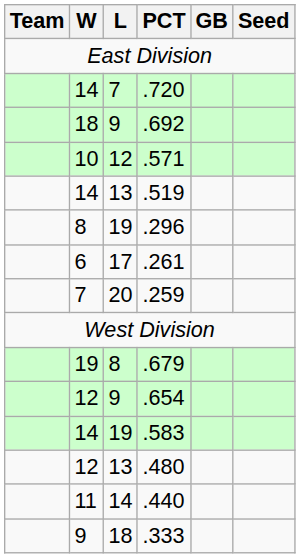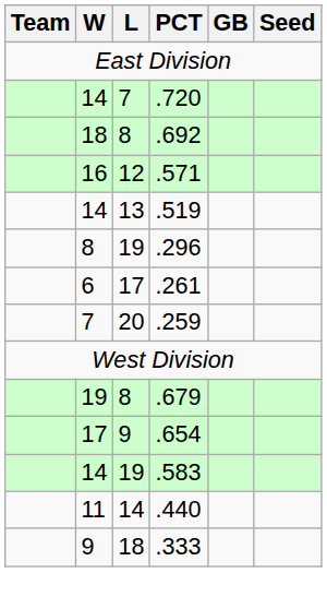.692 | L: 9 -> 8
.571 | W: 10 -> 16
.654 | W: 12 -> 17
- row: 12 | 13 | .480
